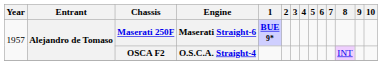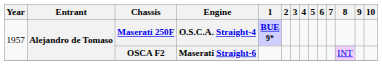Maserati 250F | Engine: Maserati Straight-6 -> O.S.C.A. Straight-4
OSCA F2 | Engine: O.S.C.A. Straight-4 -> Maserati Straight-6
